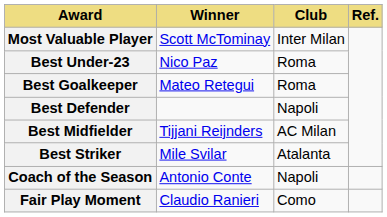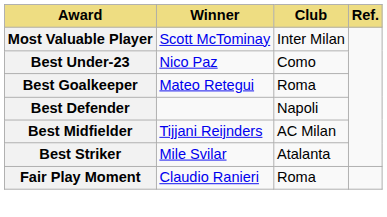Best Under-23 | Club: Roma -> Como
- row: Coach of the Season | Antonio Conte | Napoli
Fair Play Moment | Club: Como -> Roma
